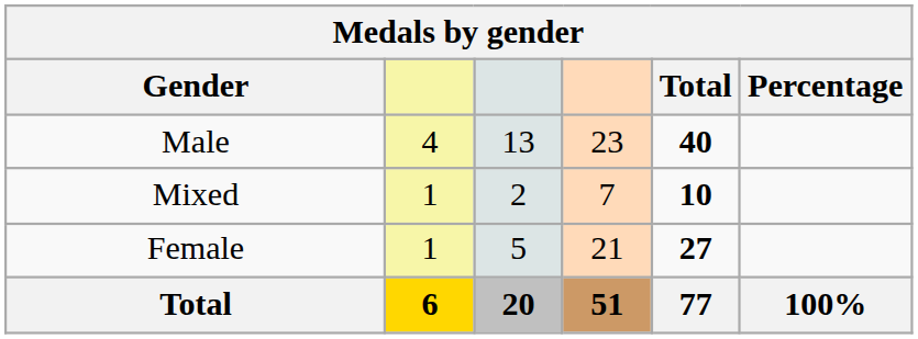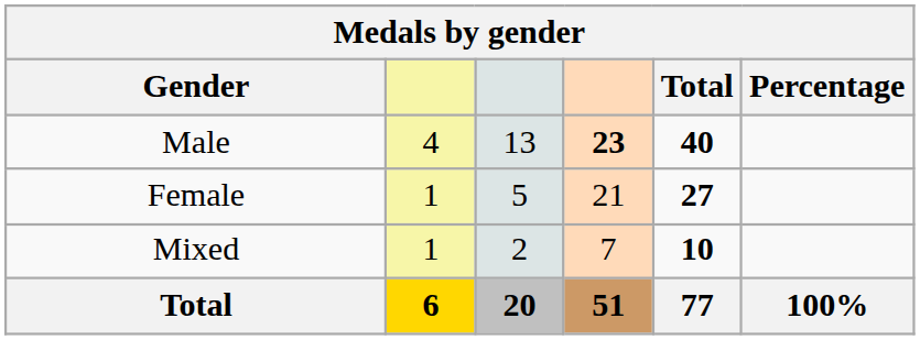Male | column 4: normal -> bold
rows swapped: Female <-> Mixed
